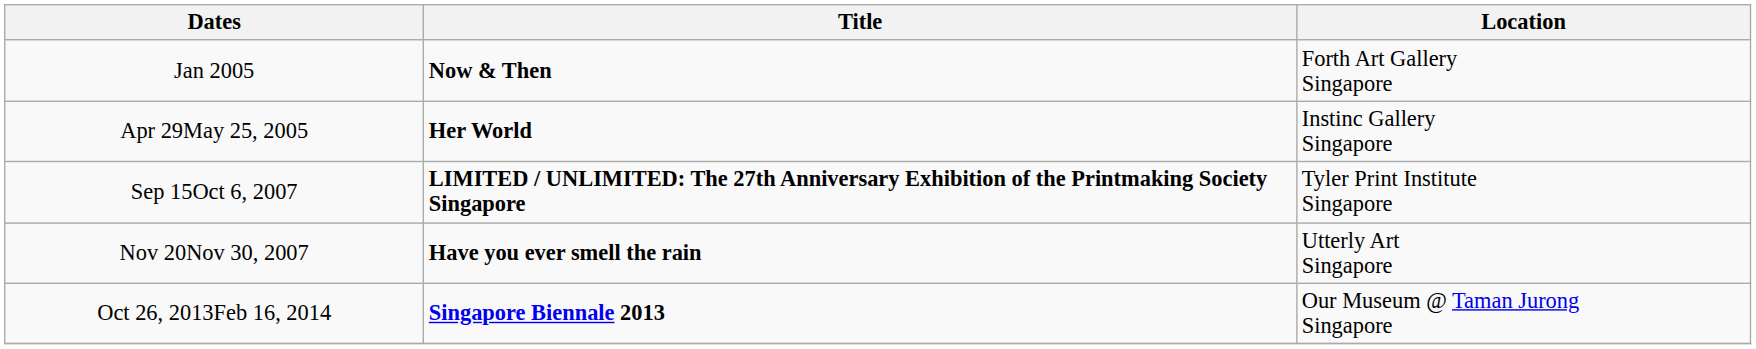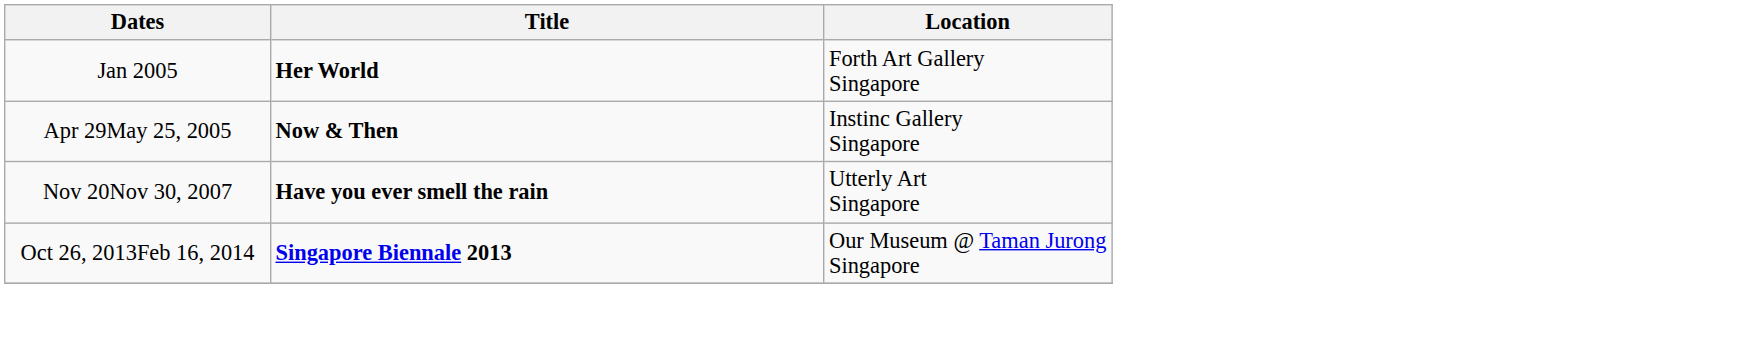Jan 2005 | Title: Now & Then -> Her World
Apr 29May 25, 2005 | Title: Her World -> Now & Then
- row: Sep 15Oct 6, 2007 | LIMITED / UNLIMITED: The 27th Anniversary Exhibition of the Printmaking Society Singapore | Tyler Print Institute Singapore
